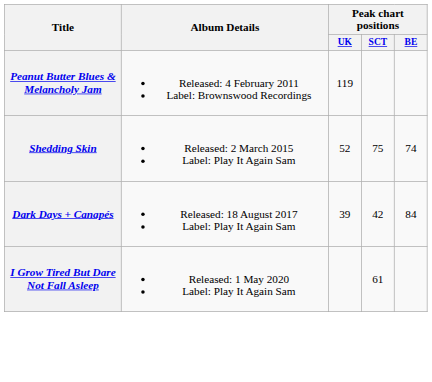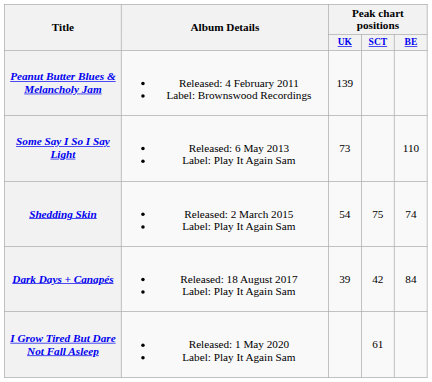Peanut Butter Blues & Melancholy Jam | Peak chart positions / UK: 119 -> 139
+ row: Some Say I So I Say Light | Released: 6 May 2013 Label: Play It Again Sam | 73 | 110
Shedding Skin | Peak chart positions / UK: 52 -> 54
